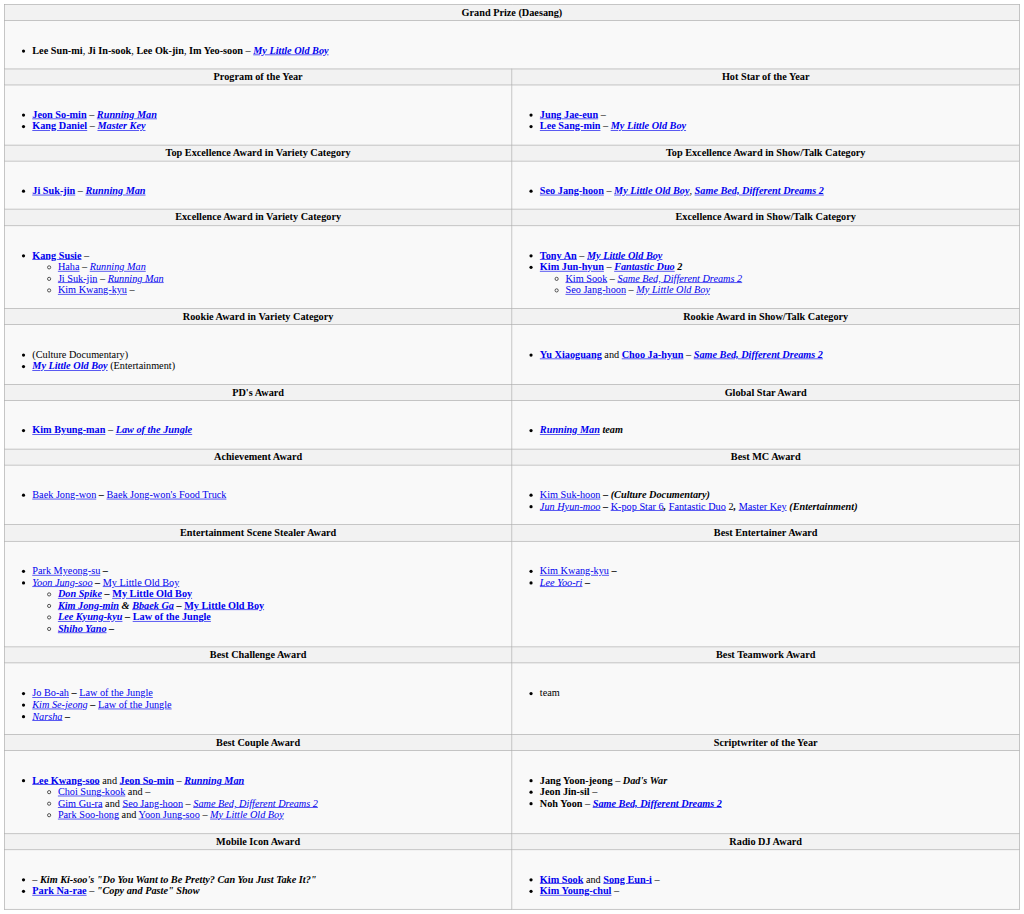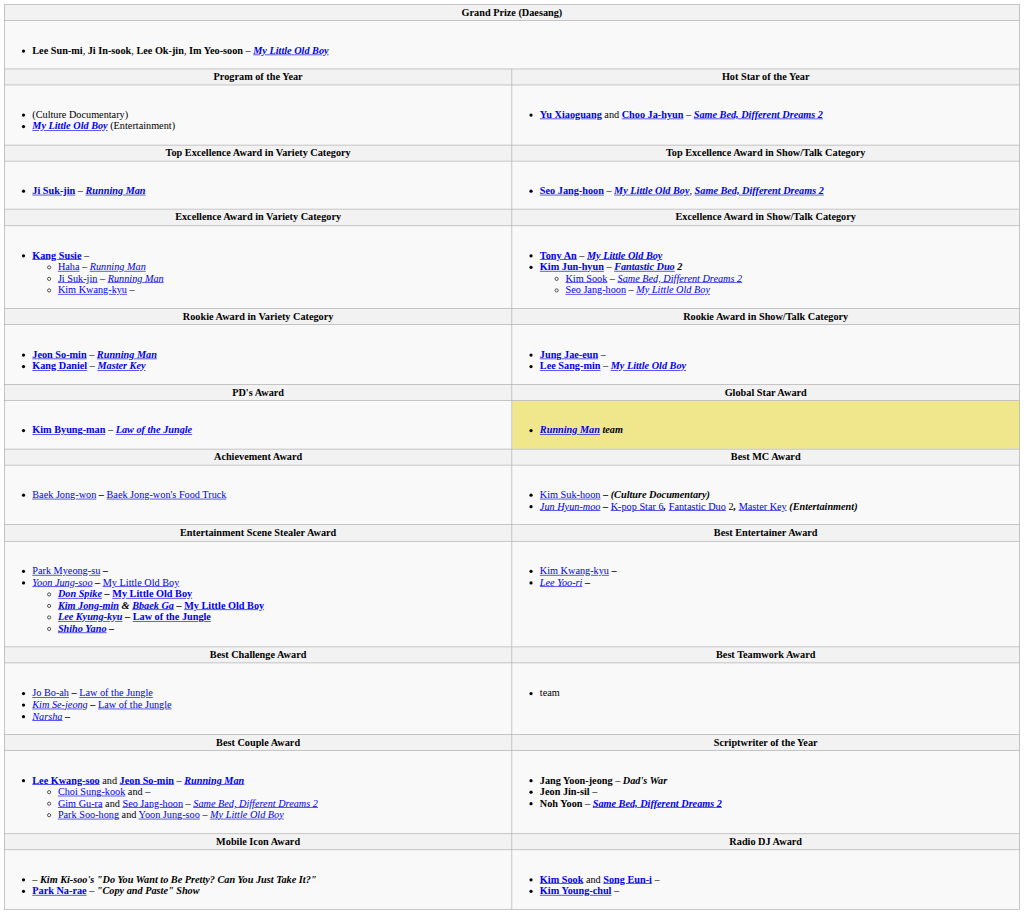rows swapped: (Culture Documentary) My Little Old Boy (Entertainment) <-> Jeon So-min – Running Man Kang Daniel – Master Key
Kim Byung-man – Law of the Jungle | column 2: no background -> khaki background
